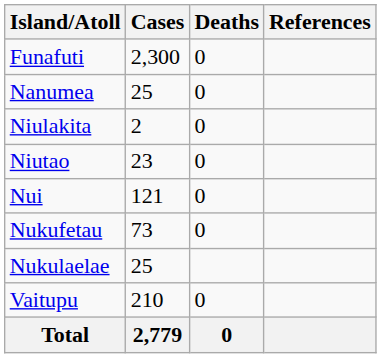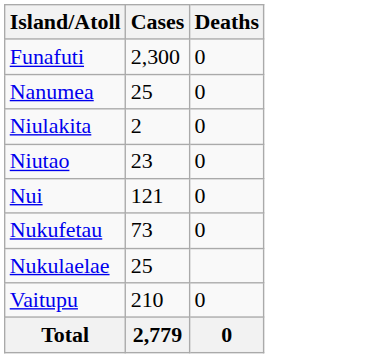- column: References
